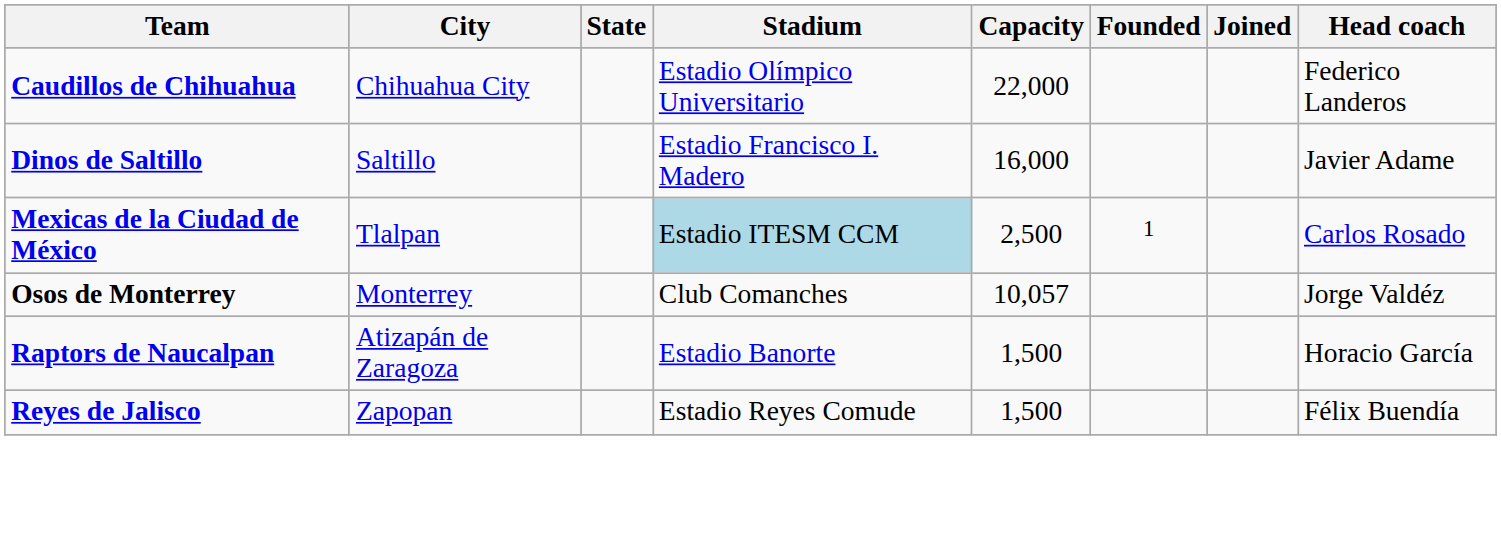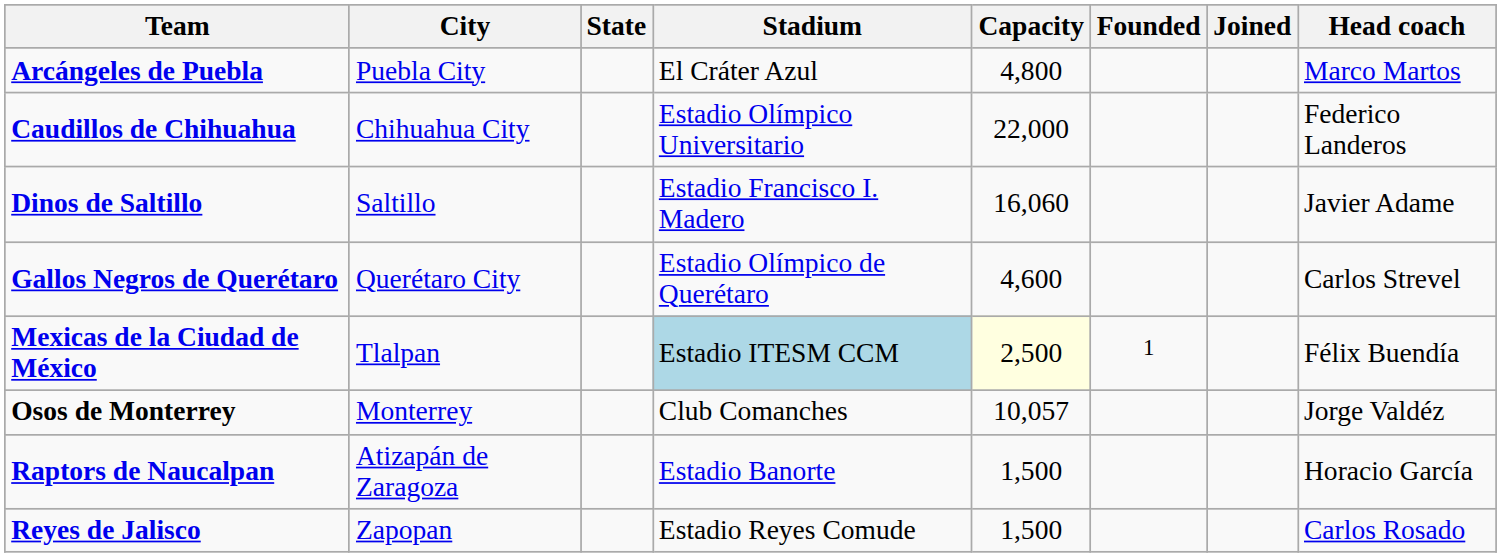+ row: Arcángeles de Puebla | Puebla City | El Cráter Azul | 4,800 | Marco Martos
Dinos de Saltillo | Capacity: 16,000 -> 16,060
+ row: Gallos Negros de Querétaro | Querétaro City | Estadio Olímpico de Querétaro | 4,600 | Carlos Strevel
Mexicas de la Ciudad de México | Capacity: no background -> lightyellow background
Mexicas de la Ciudad de México | Head coach: Carlos Rosado -> Félix Buendía
Reyes de Jalisco | Head coach: Félix Buendía -> Carlos Rosado
